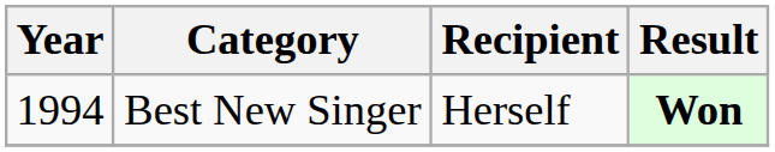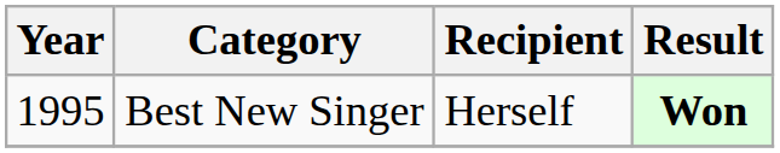Best New Singer | Year: 1994 -> 1995
